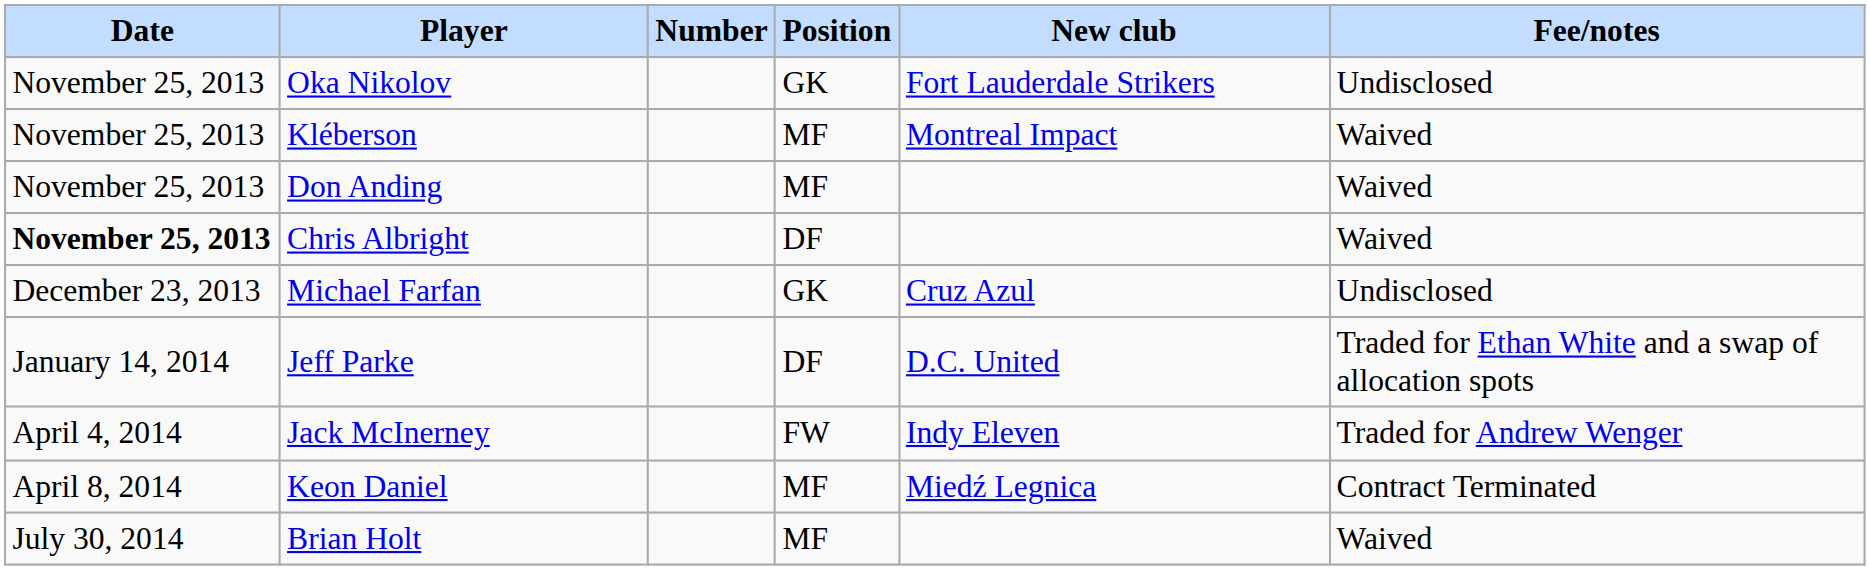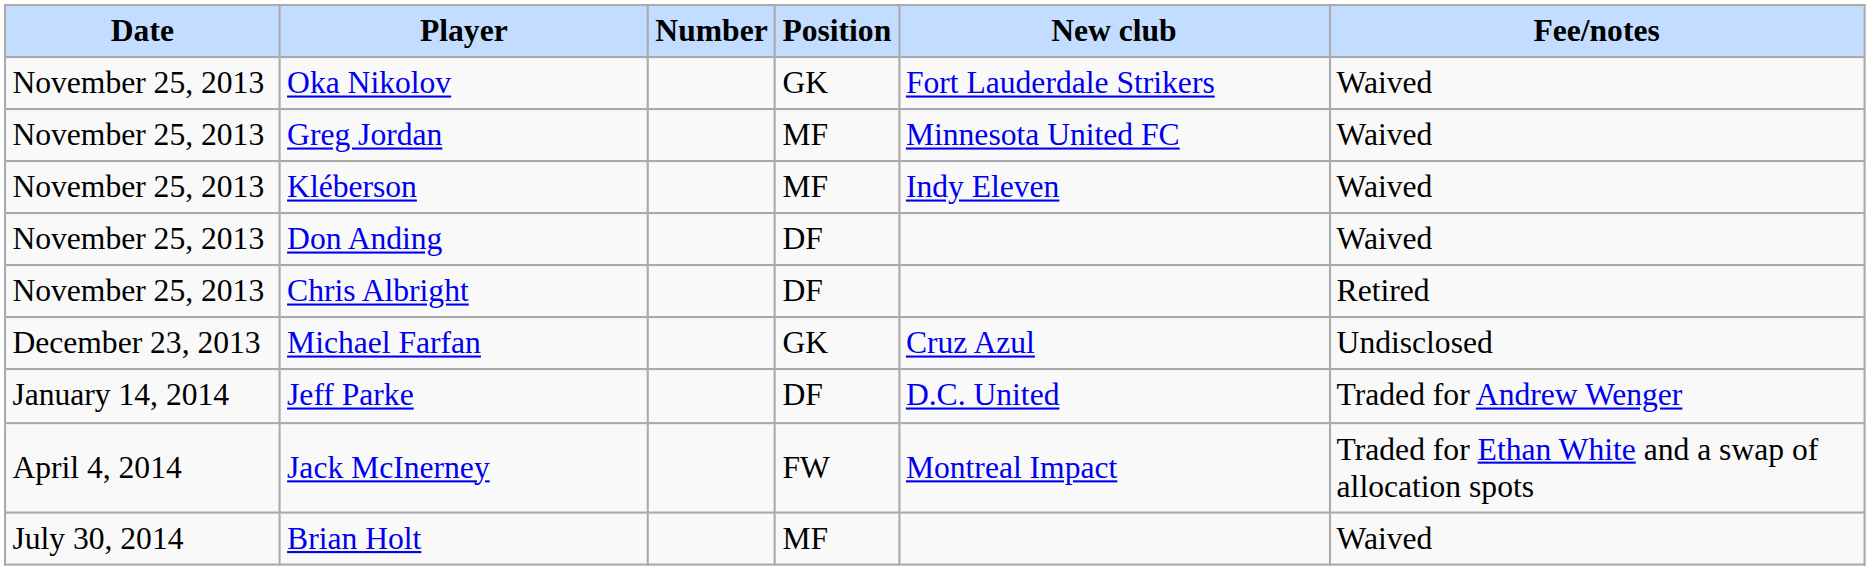Oka Nikolov | Fee/notes: Undisclosed -> Waived
+ row: November 25, 2013 | Greg Jordan | MF | Minnesota United FC | Waived
Kléberson | New club: Montreal Impact -> Indy Eleven
Don Anding | Position: MF -> DF
Chris Albright | Date: bold -> normal
Chris Albright | Fee/notes: Waived -> Retired
Jeff Parke | Fee/notes: Traded for Ethan White and a swap of allocation spots -> Traded for Andrew Wenger
Jack McInerney | New club: Indy Eleven -> Montreal Impact
Jack McInerney | Fee/notes: Traded for Andrew Wenger -> Traded for Ethan White and a swap of allocation spots
- row: April 8, 2014 | Keon Daniel | MF | Miedź Legnica | Contract Terminated
